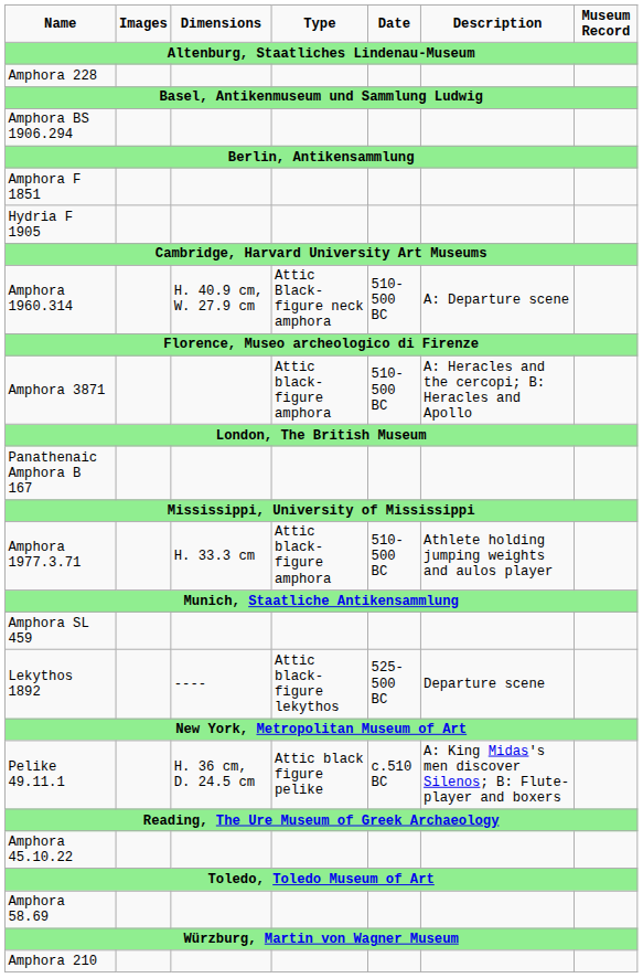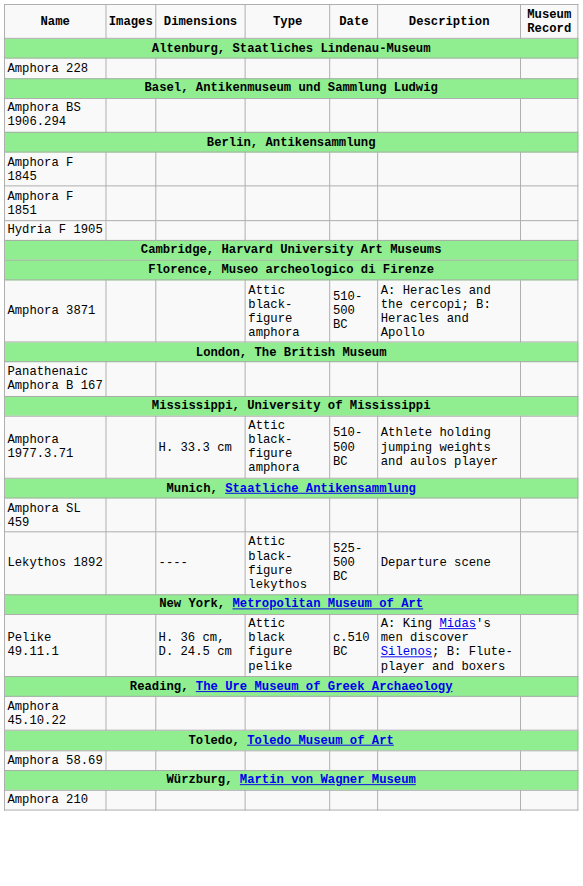+ row: Amphora F 1845
- row: Amphora 1960.314 | H. 40.9 cm, W. 27.9 cm | Attic Black-figure neck amphora | 510-500 BC | A: Departure scene
